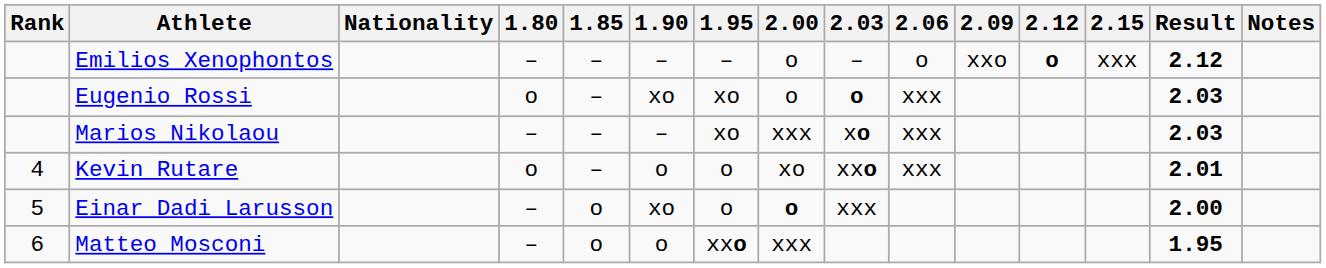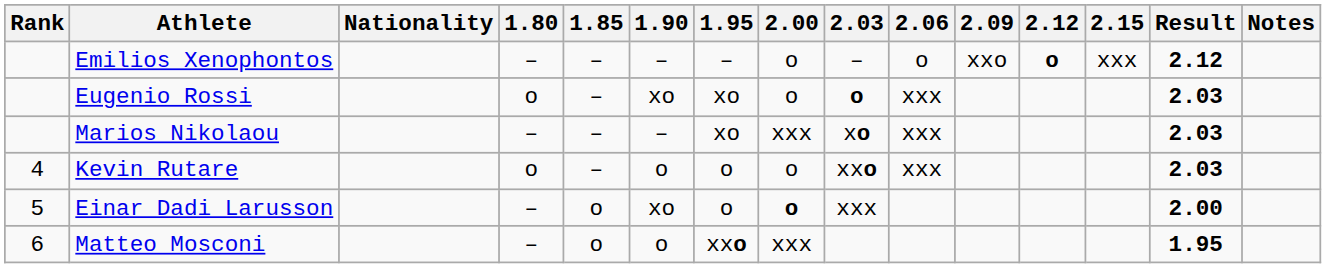Kevin Rutare | 2.00: xo -> o
Kevin Rutare | Result: 2.01 -> 2.03
